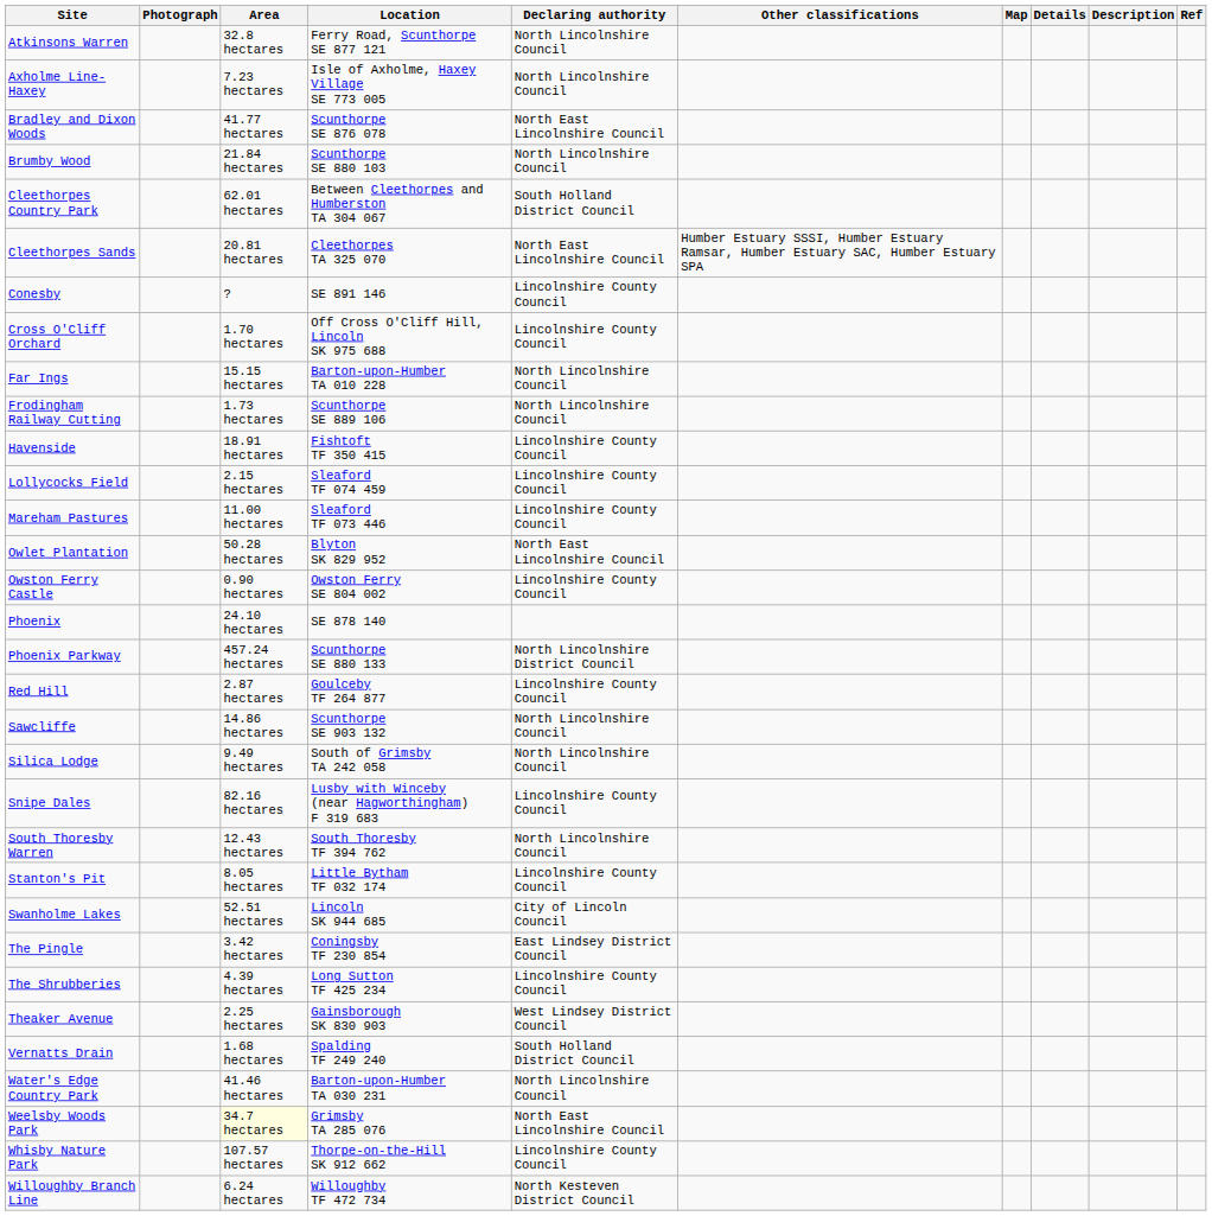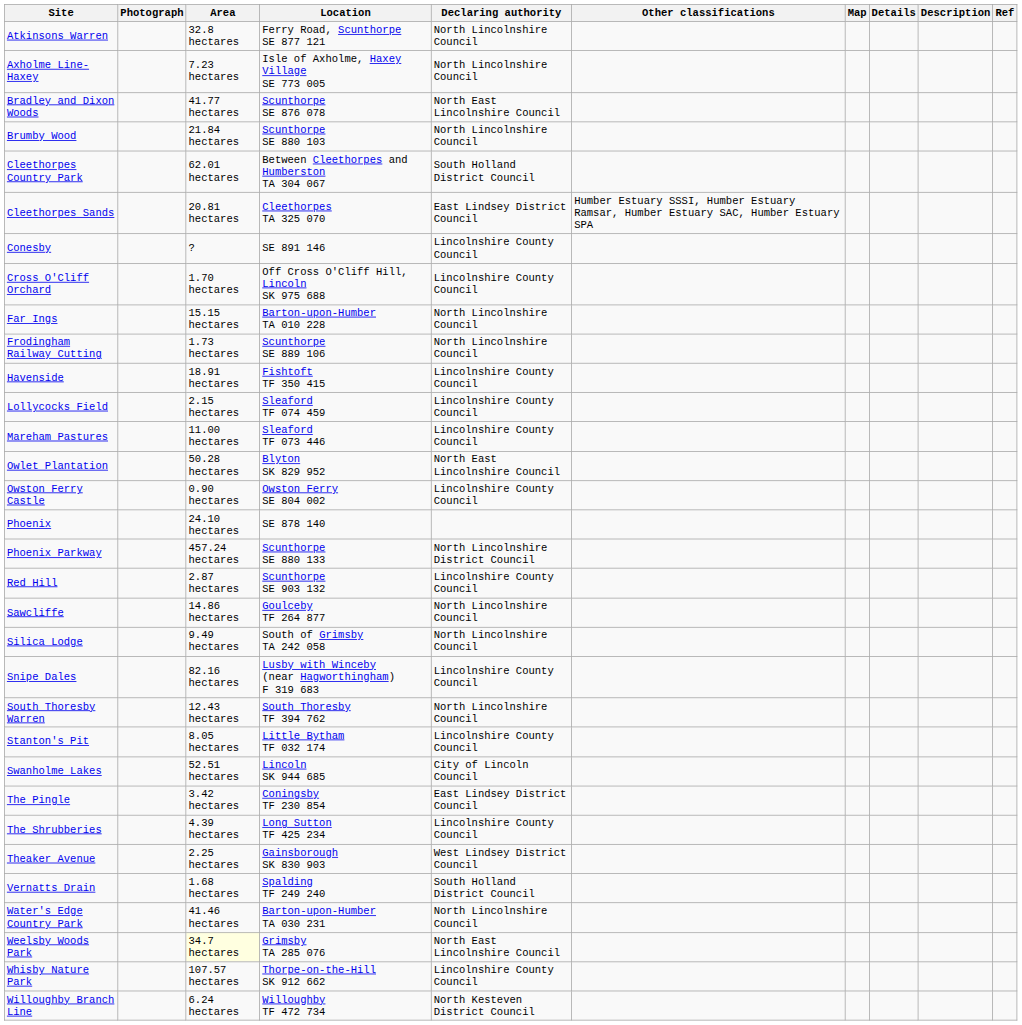Cleethorpes Sands | Declaring authority: North East Lincolnshire Council -> East Lindsey District Council
Red Hill | Location: Goulceby TF 264 877 -> Scunthorpe SE 903 132
Sawcliffe | Location: Scunthorpe SE 903 132 -> Goulceby TF 264 877
